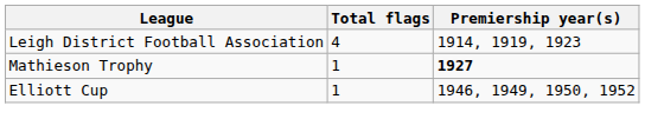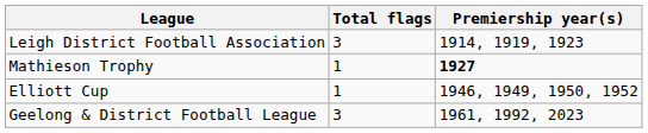Leigh District Football Association | Total flags: 4 -> 3
+ row: Geelong & District Football League | 3 | 1961, 1992, 2023
